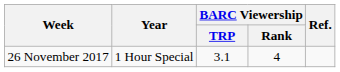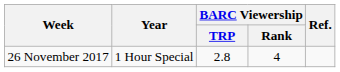26 November 2017 | BARC Viewership / TRP: 3.1 -> 2.8
